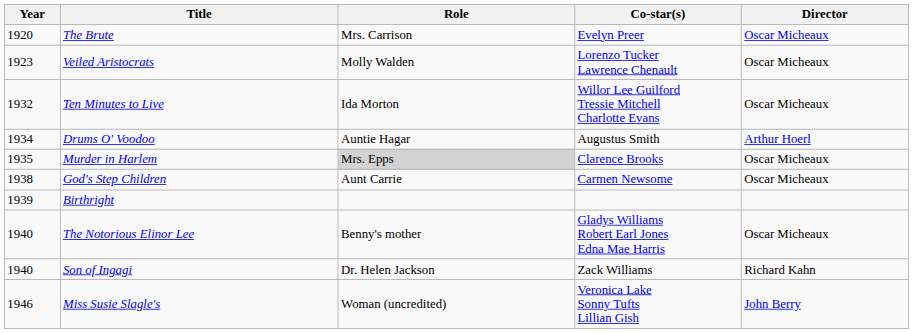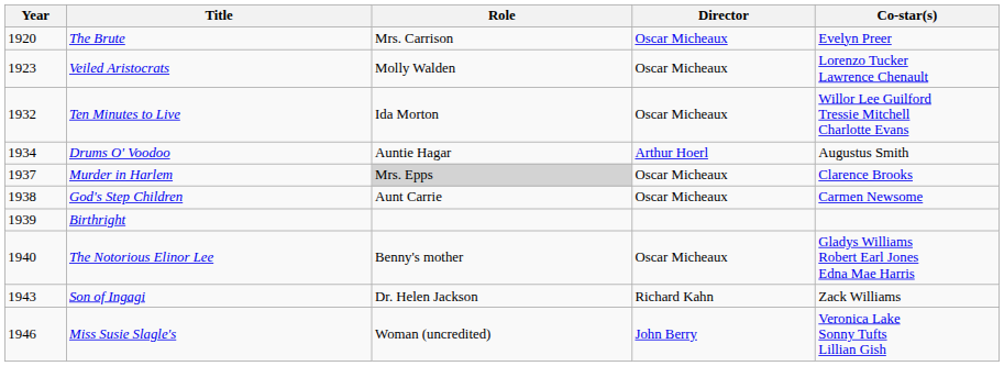columns swapped: Director <-> Co-star(s)
Murder in Harlem | Year: 1935 -> 1937
Son of Ingagi | Year: 1940 -> 1943
